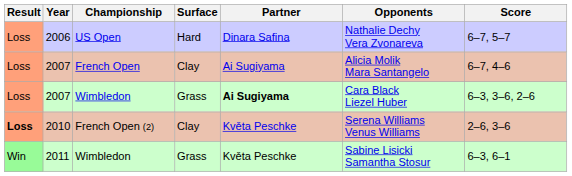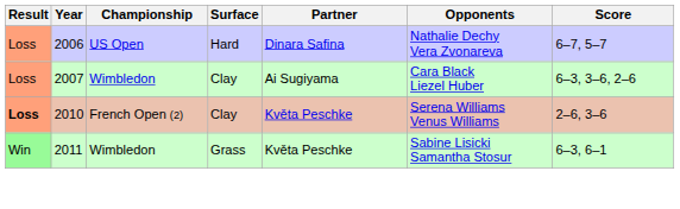- row: Loss | 2007 | French Open | Clay | Ai Sugiyama | Alicia Molik Mara Santangelo | 6–7, 4–6
2007 / Wimbledon | Surface: Grass -> Clay
2007 / Wimbledon | Partner: bold -> normal
